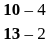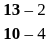rows swapped: 13 – 2 <-> 10 – 4
